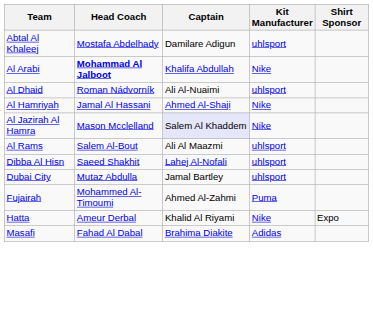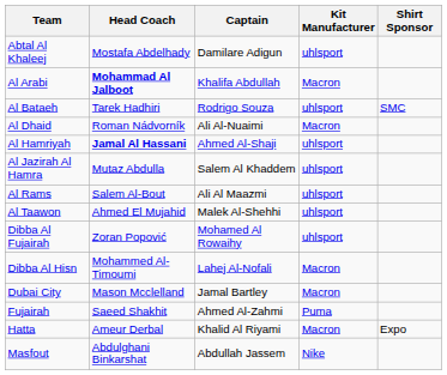Al Arabi | Kit Manufacturer: Nike -> Macron
+ row: Al Bataeh | Tarek Hadhiri | Rodrigo Souza | uhlsport | SMC
Al Dhaid | Kit Manufacturer: uhlsport -> Macron
Al Hamriyah | Head Coach: normal -> bold
Al Hamriyah | Kit Manufacturer: Nike -> uhlsport
Al Jazirah Al Hamra | Head Coach: Mason Mcclelland -> Mutaz Abdulla
Al Jazirah Al Hamra | Captain: lavender background -> no background
Al Jazirah Al Hamra | Kit Manufacturer: Nike -> uhlsport
+ row: Al Taawon | Ahmed El Mujahid | Malek Al-Shehhi | uhlsport
+ row: Dibba Al Fujairah | Zoran Popović | Mohamed Al Rowaihy | uhlsport
Dibba Al Hisn | Head Coach: Saeed Shakhit -> Mohammed Al-Timoumi
Dibba Al Hisn | Kit Manufacturer: uhlsport -> Macron
Dubai City | Head Coach: Mutaz Abdulla -> Mason Mcclelland
Dubai City | Kit Manufacturer: uhlsport -> Macron
Fujairah | Head Coach: Mohammed Al-Timoumi -> Saeed Shakhit
Hatta | Kit Manufacturer: Nike -> Macron
- row: Masafi | Fahad Al Dabal | Brahima Diakite | Adidas
+ row: Masfout | Abdulghani Binkarshat | Abdullah Jassem | Nike
